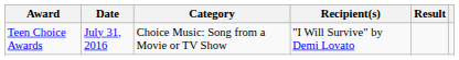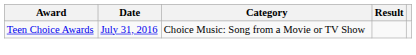- column: Recipient(s) | "I Will Survive" by Demi Lovato
